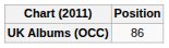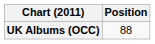UK Albums (OCC) | Position: 86 -> 88
